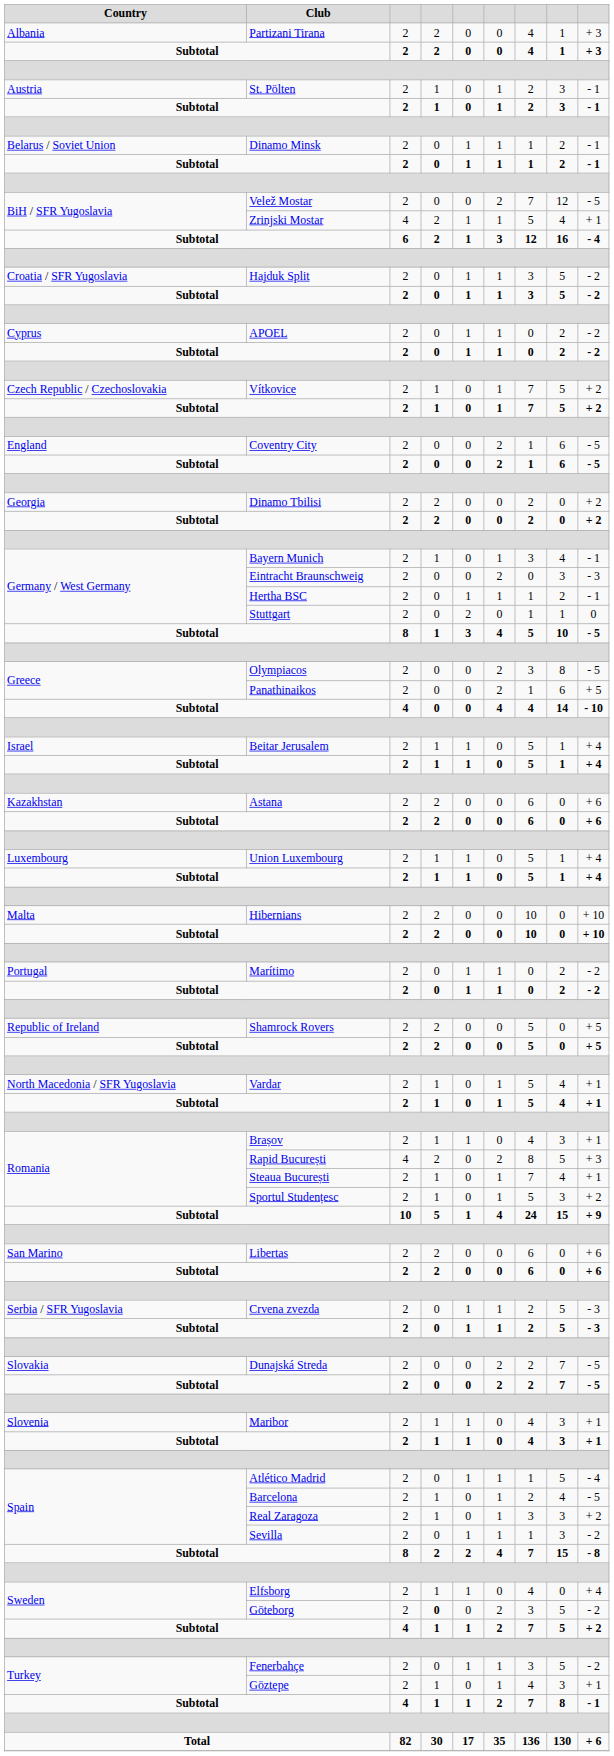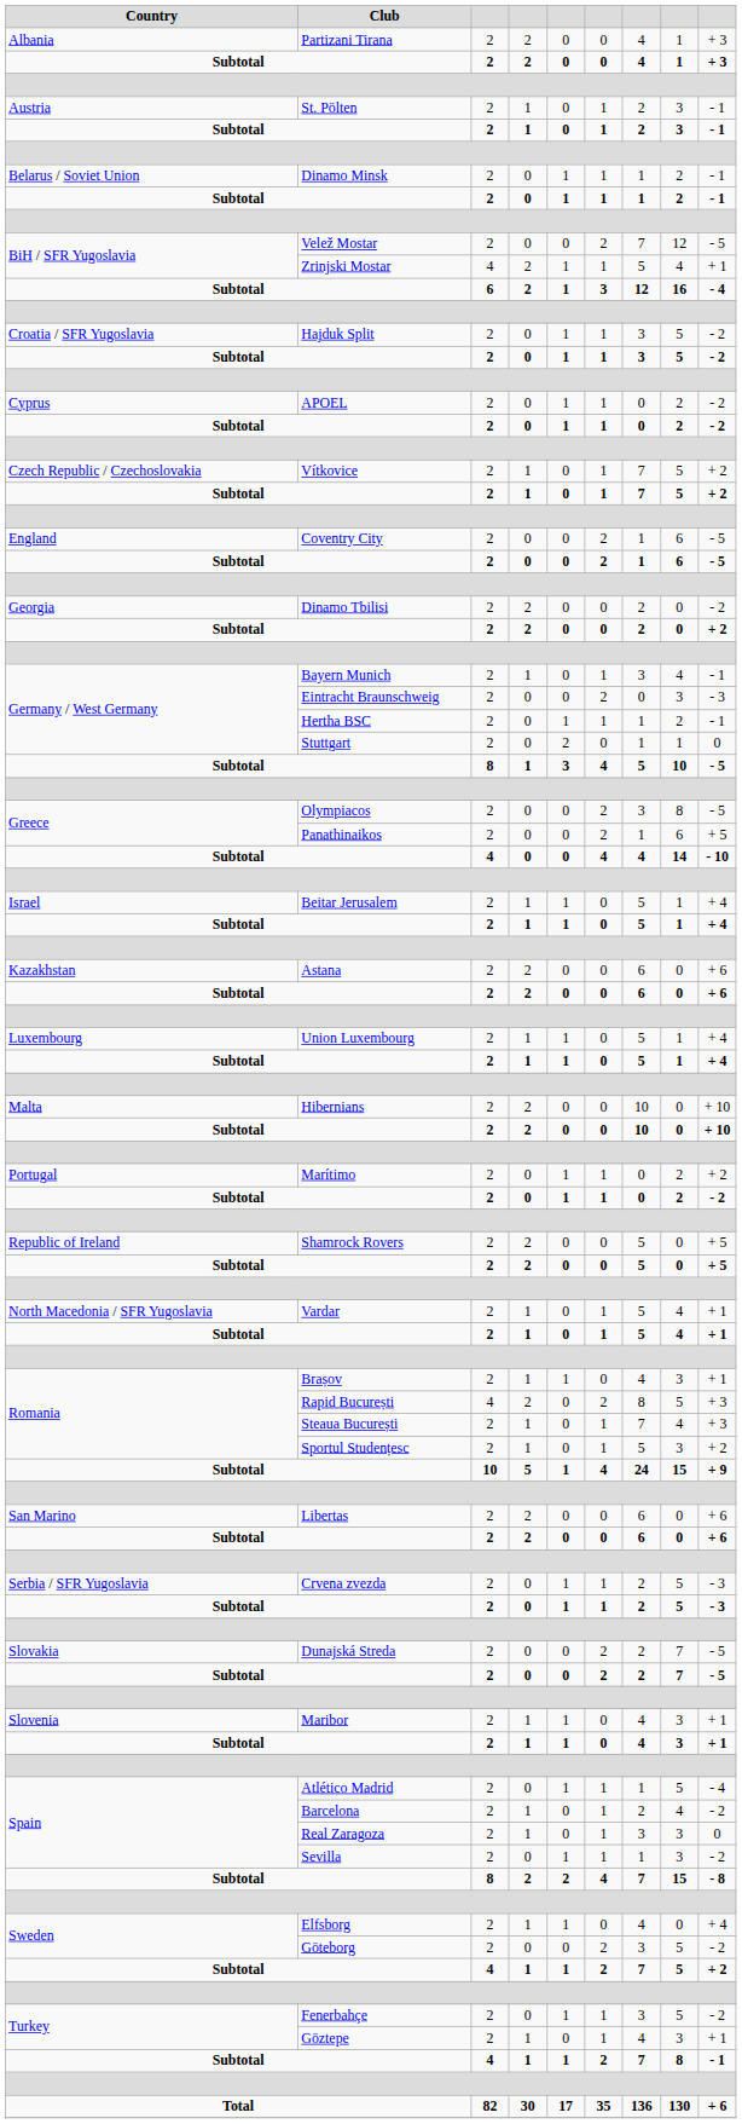Dinamo Tbilisi | column 9: + 2 -> - 2
Marítimo | column 9: - 2 -> + 2
Steaua București | column 9: + 1 -> + 3
Barcelona | column 9: - 5 -> - 2
Real Zaragoza | column 9: + 2 -> 0
Göteborg | column 4: bold -> normal
